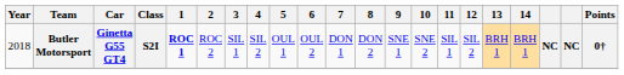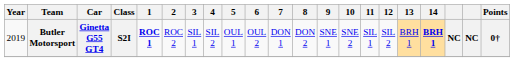Butler Motorsport | Year: 2018 -> 2019
Butler Motorsport | 14: normal -> bold
